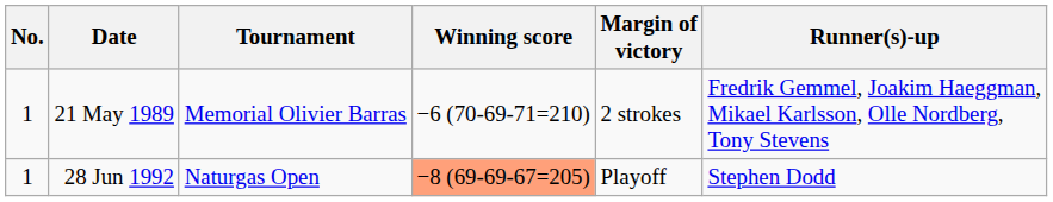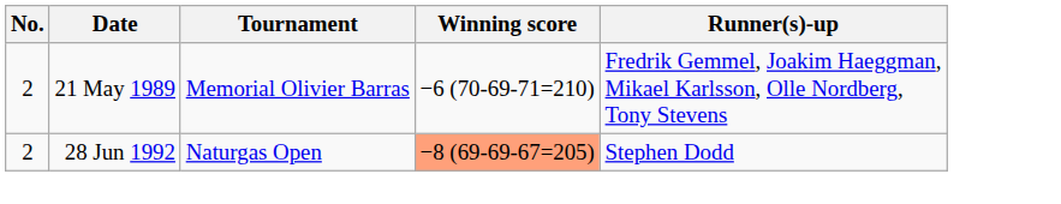- column: Margin of victory | 2 strokes | Playoff
21 May 1989 | No.: 1 -> 2
28 Jun 1992 | No.: 1 -> 2
